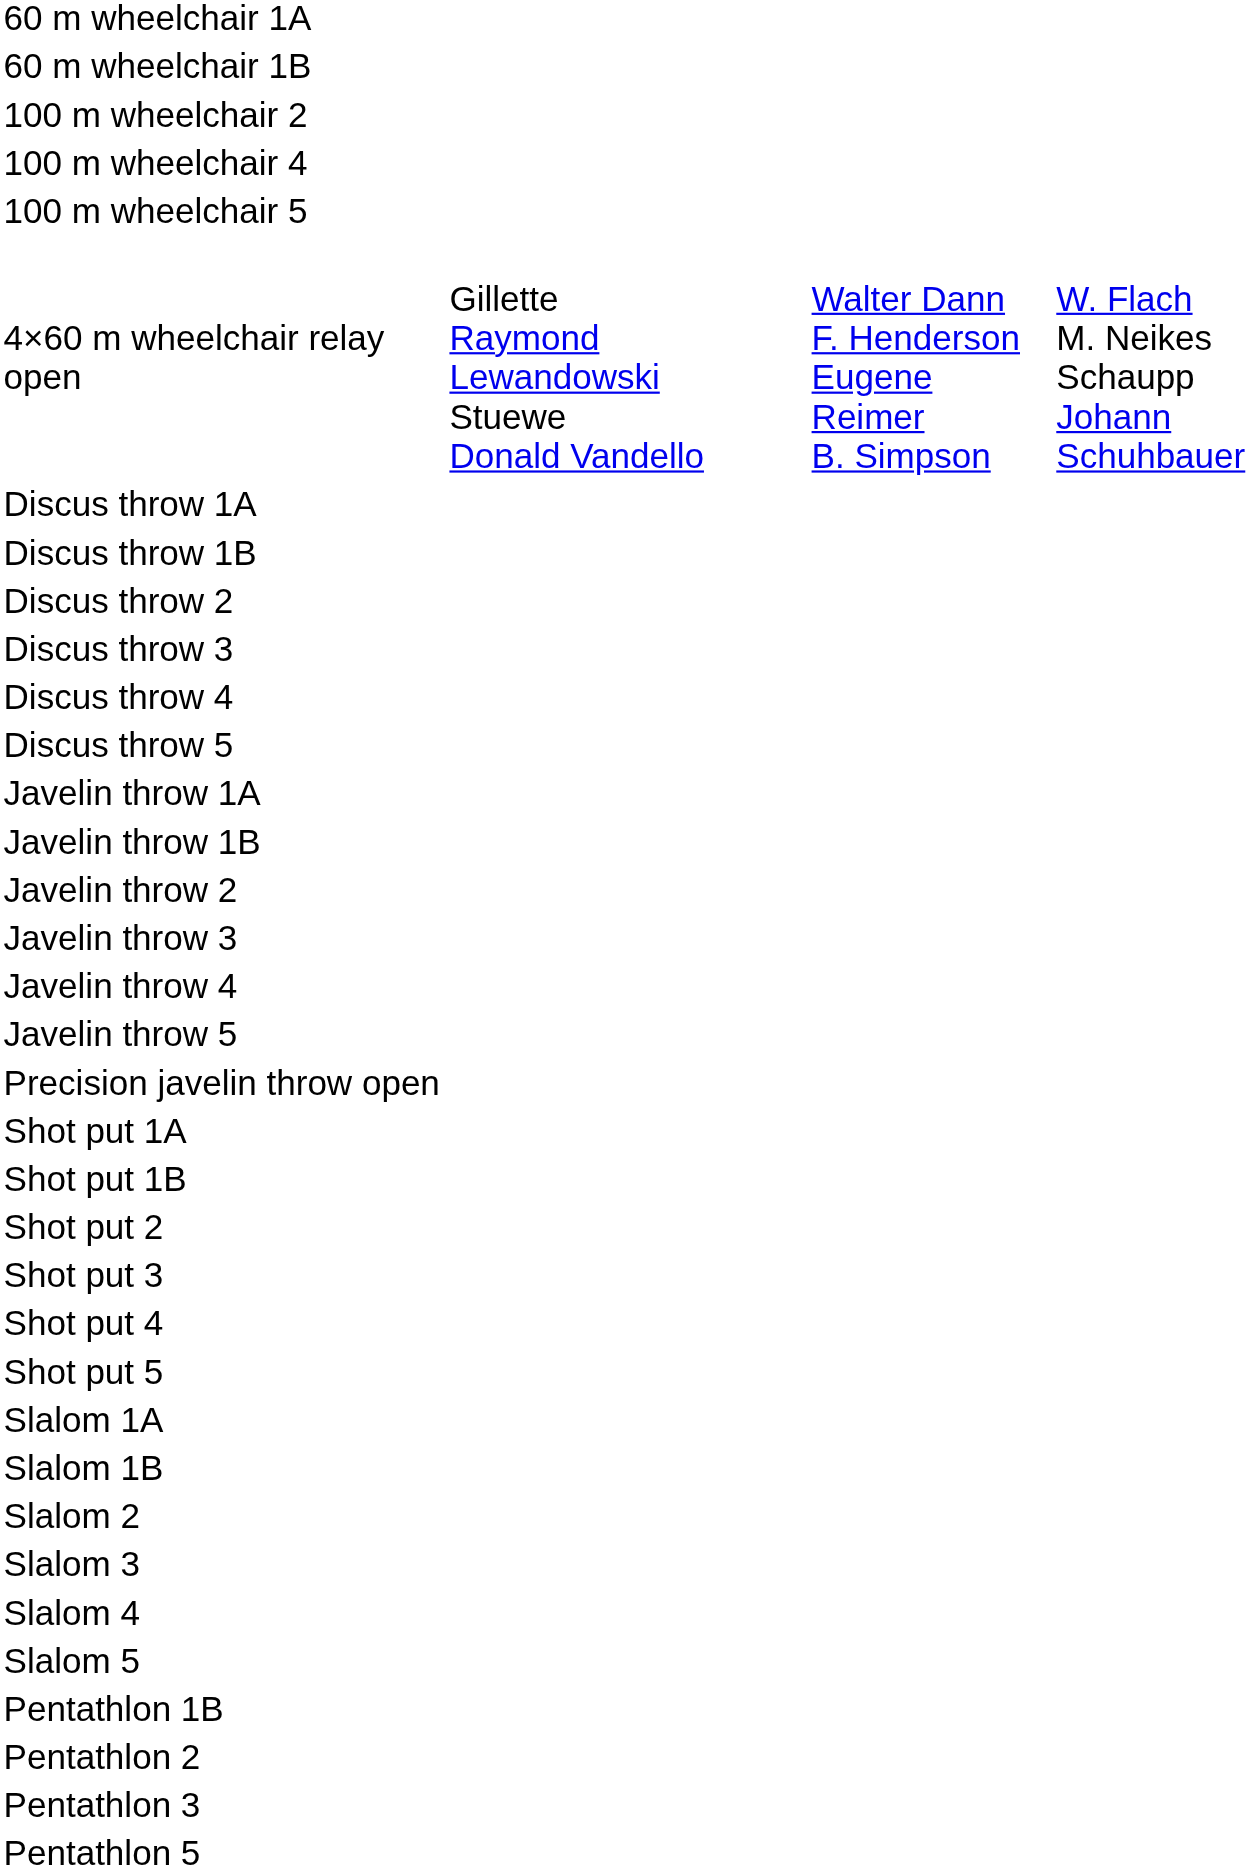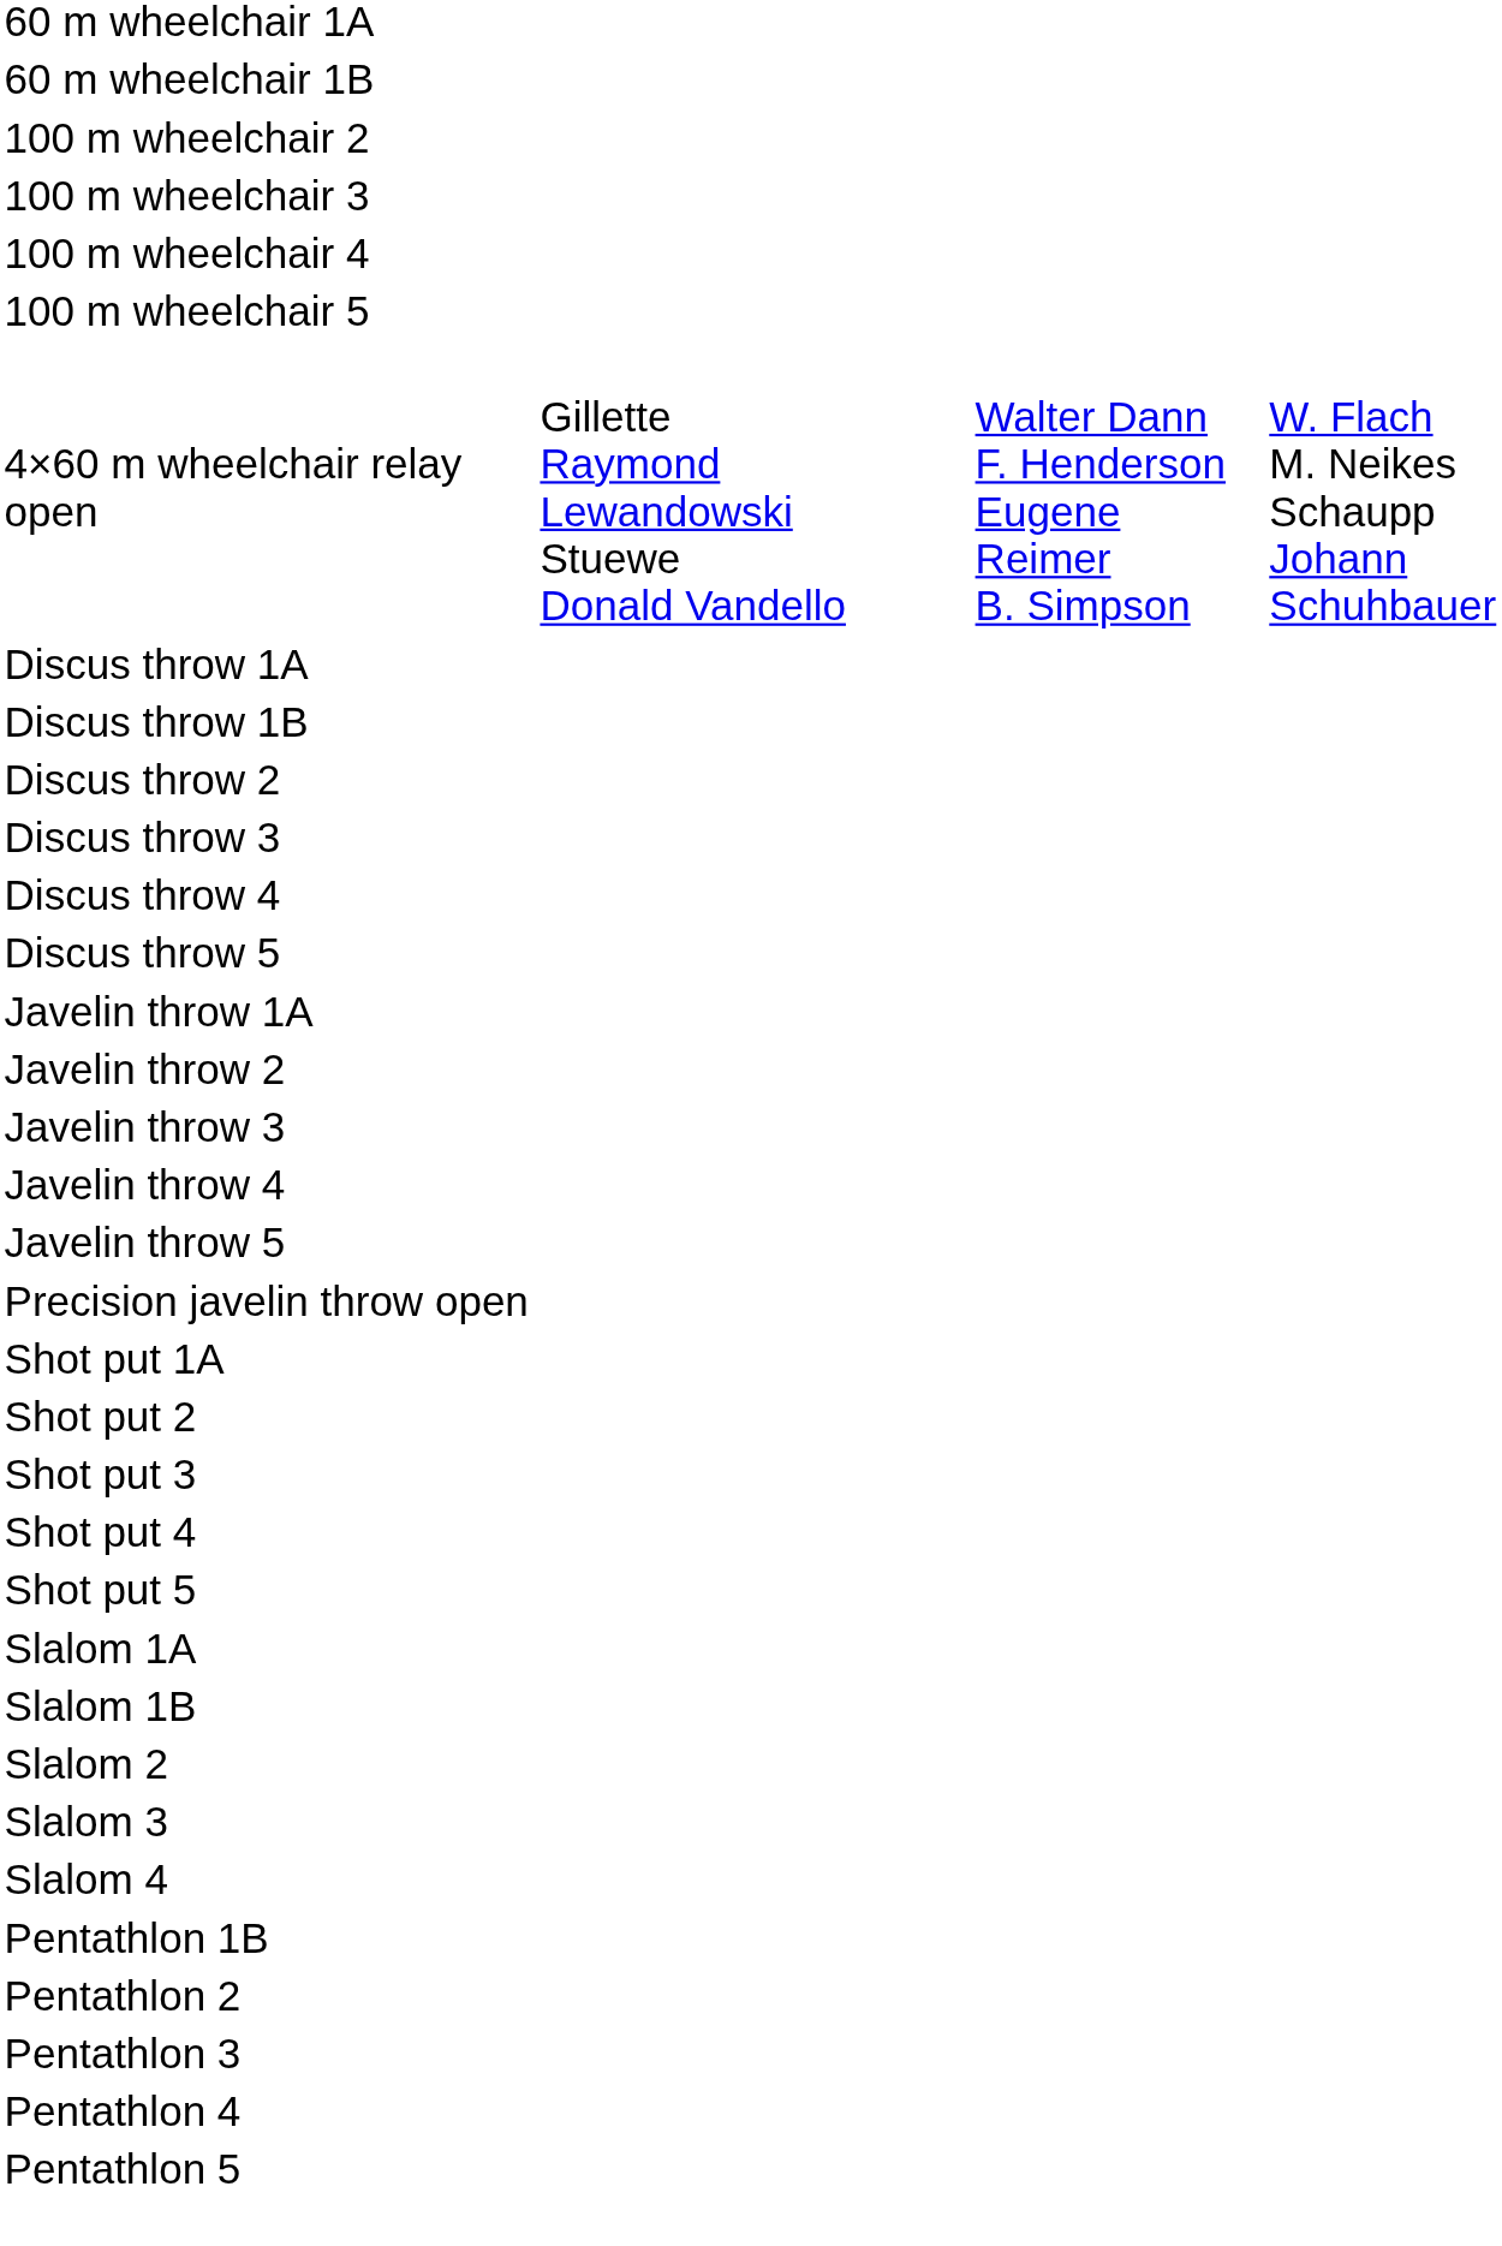+ row: 100 m wheelchair 3
- row: Javelin throw 1B
- row: Shot put 1B
- row: Slalom 5
+ row: Pentathlon 4
